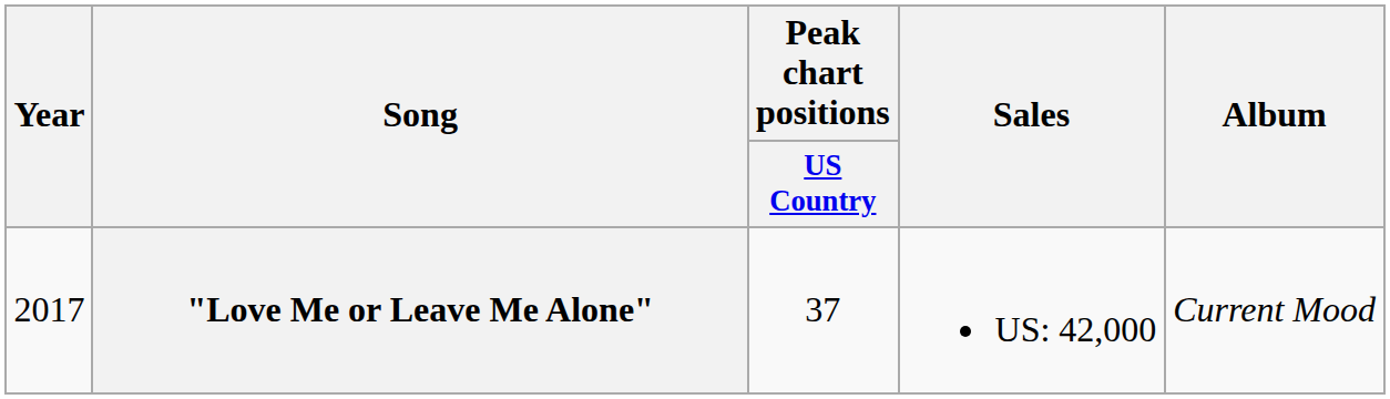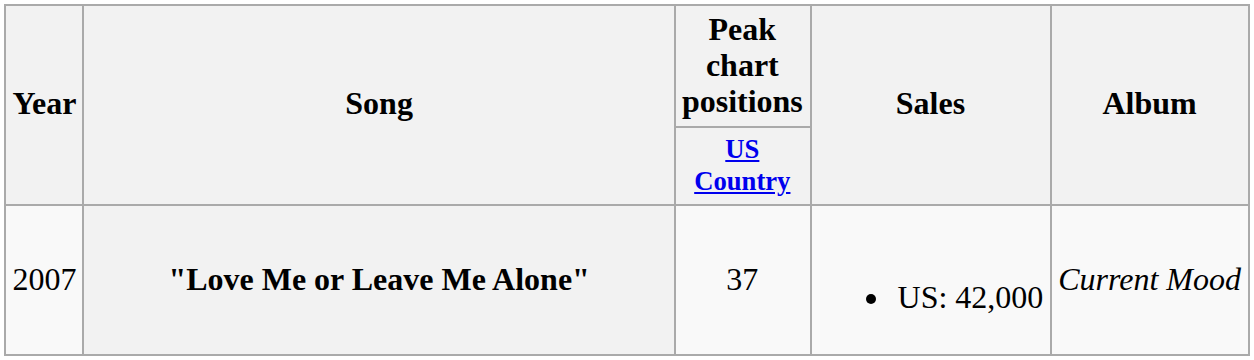"Love Me or Leave Me Alone" | Year: 2017 -> 2007
